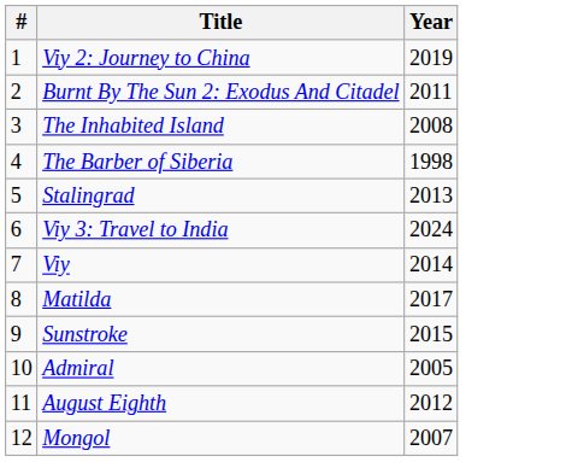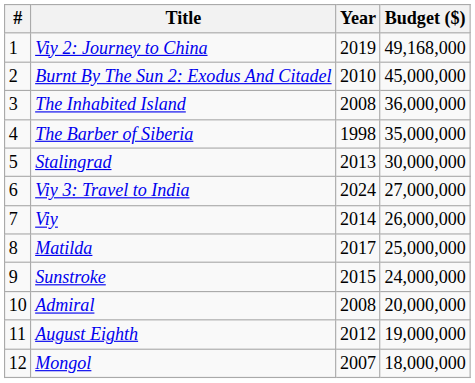+ column: Budget ($) | 49,168,000 | 45,000,000 | 36,000,000 | 35,000,000 | 30,000,000 | 27,000,000 | 26,000,000 | 25,000,000 | 24,000,000 | 20,000,000 | 19,000,000 | 18,000,000
Burnt By The Sun 2: Exodus And Citadel | Year: 2011 -> 2010
Admiral | Year: 2005 -> 2008
